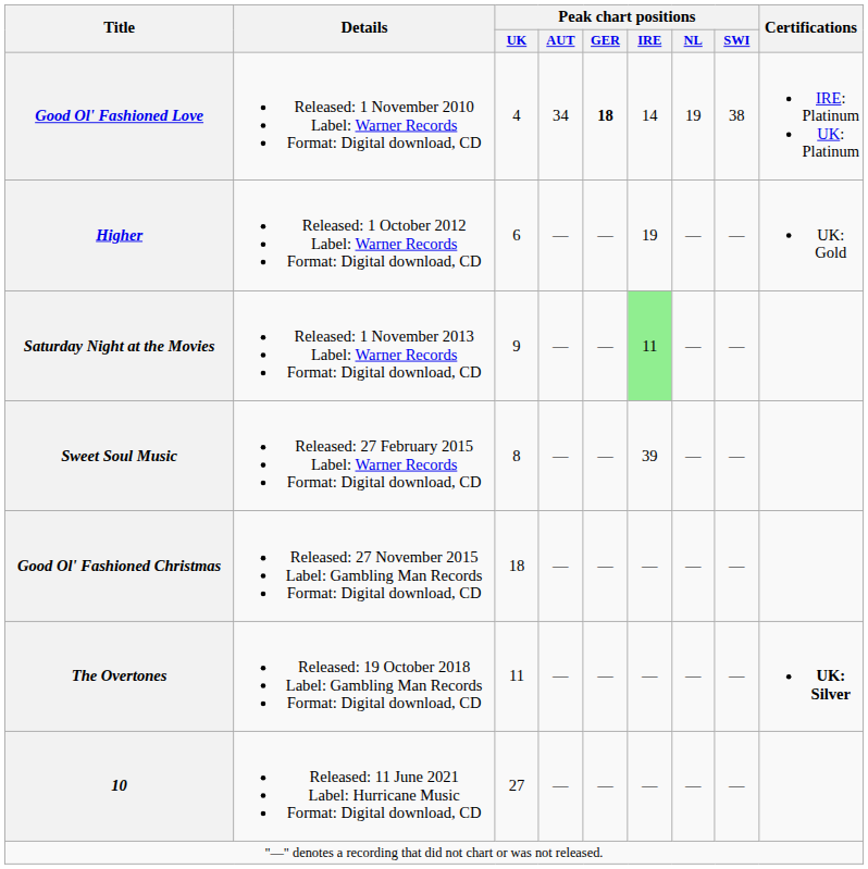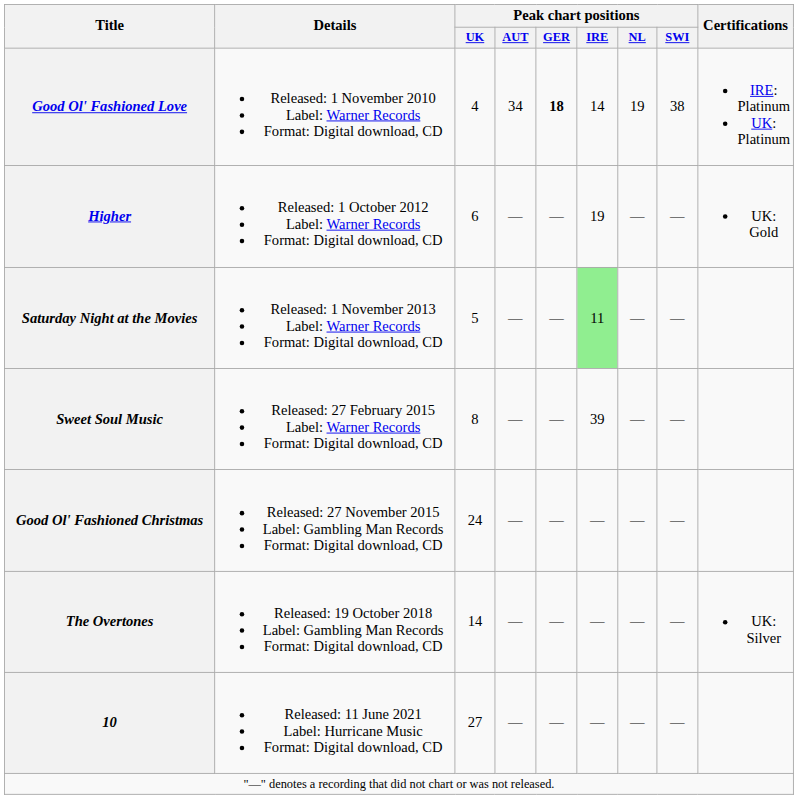Saturday Night at the Movies | Peak chart positions / UK: 9 -> 5
Good Ol' Fashioned Christmas | Peak chart positions / UK: 18 -> 24
The Overtones | Peak chart positions / UK: 11 -> 14
The Overtones | Certifications: bold -> normal
